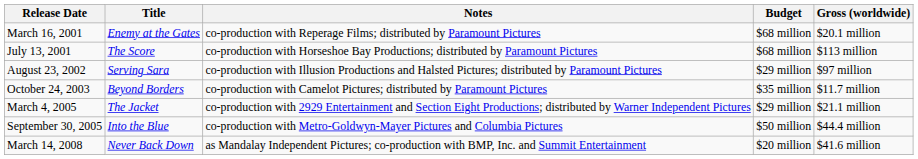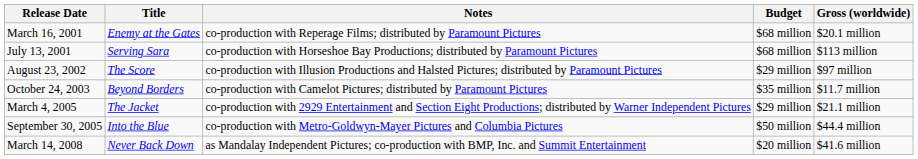July 13, 2001 | Title: The Score -> Serving Sara
August 23, 2002 | Title: Serving Sara -> The Score
